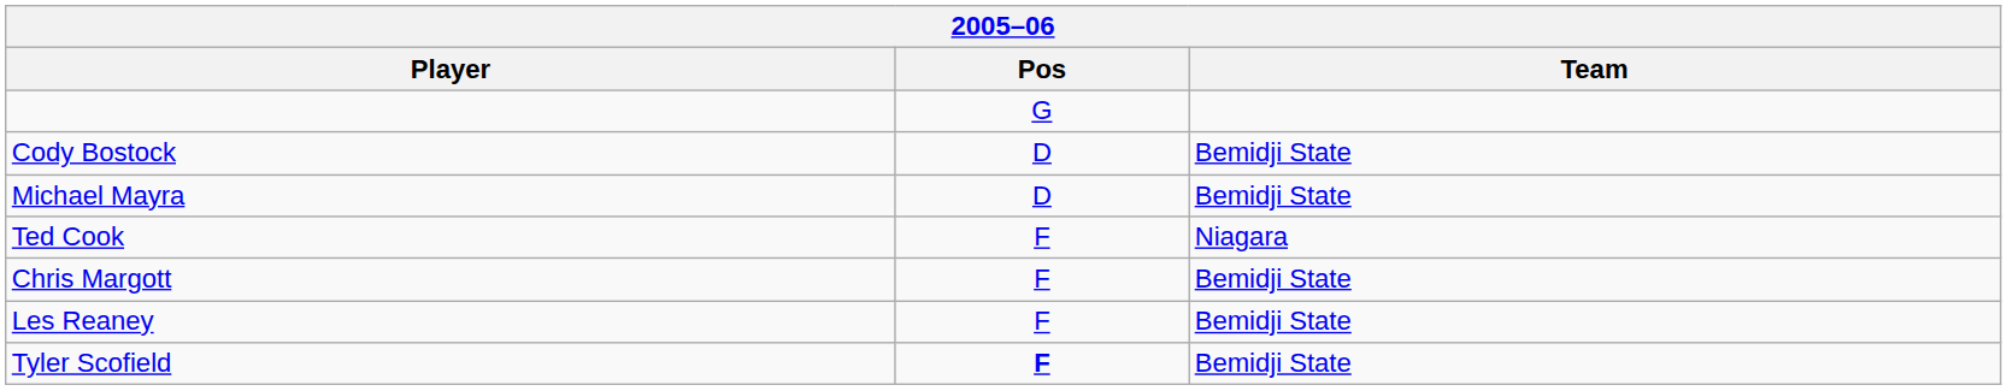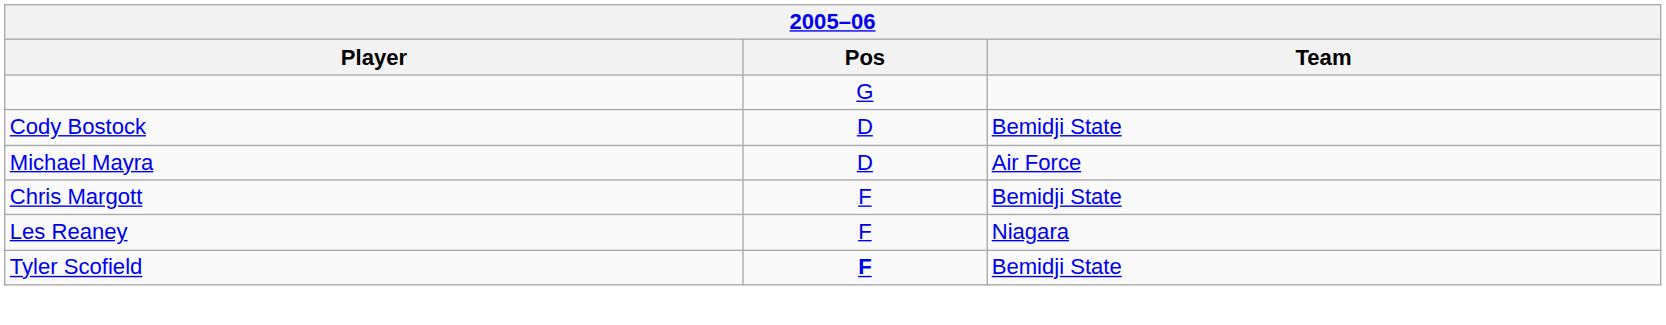Michael Mayra | Team: Bemidji State -> Air Force
- row: Ted Cook | F | Niagara
Les Reaney | Team: Bemidji State -> Niagara
